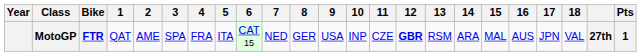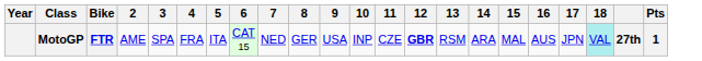- column: 1 | QAT
MotoGP | 18: no background -> paleturquoise background
